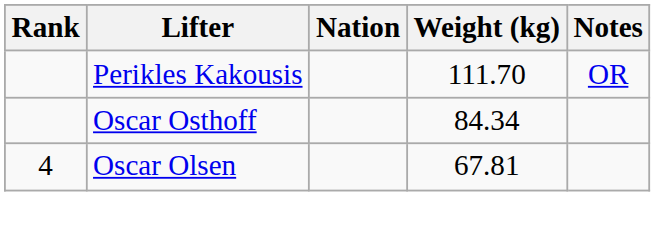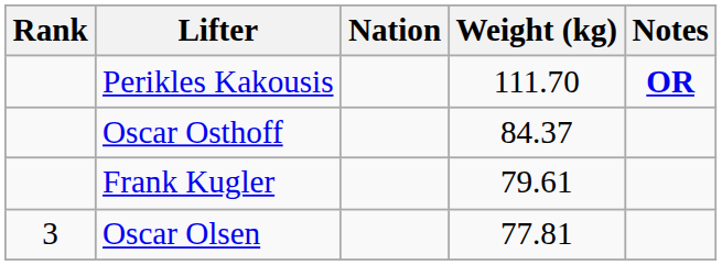Perikles Kakousis | Notes: normal -> bold
Oscar Osthoff | Weight (kg): 84.34 -> 84.37
+ row: Frank Kugler | 79.61
Oscar Olsen | Rank: 4 -> 3
Oscar Olsen | Weight (kg): 67.81 -> 77.81
